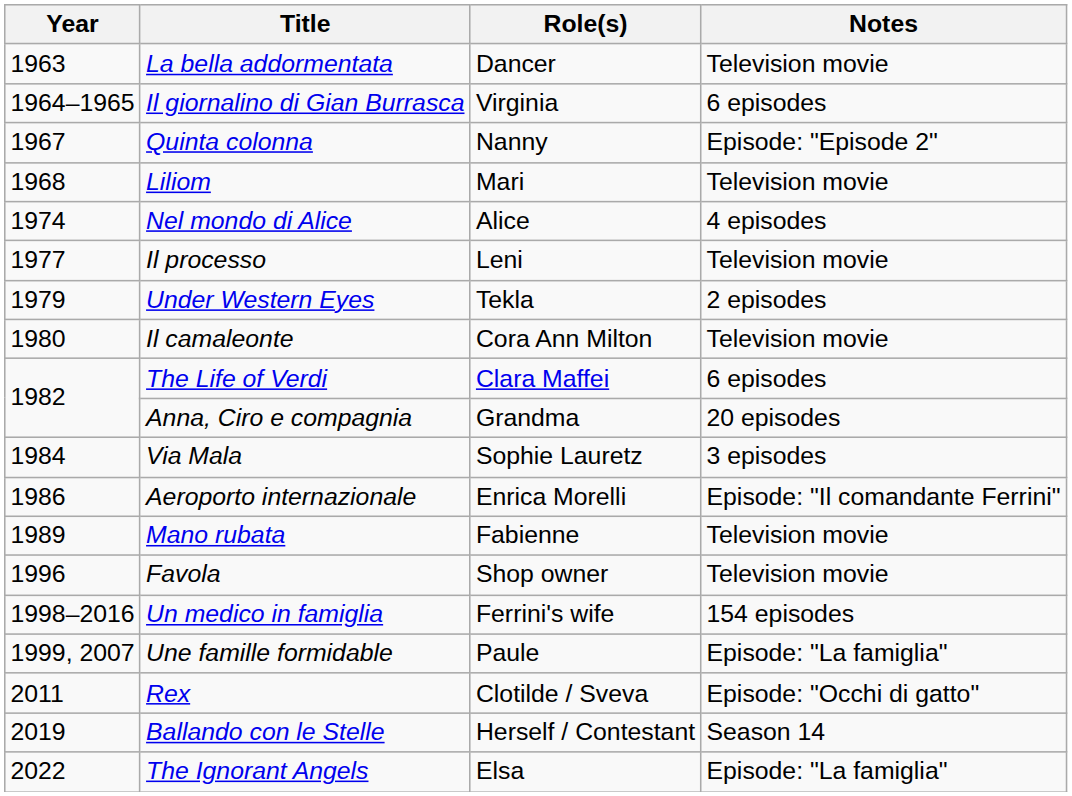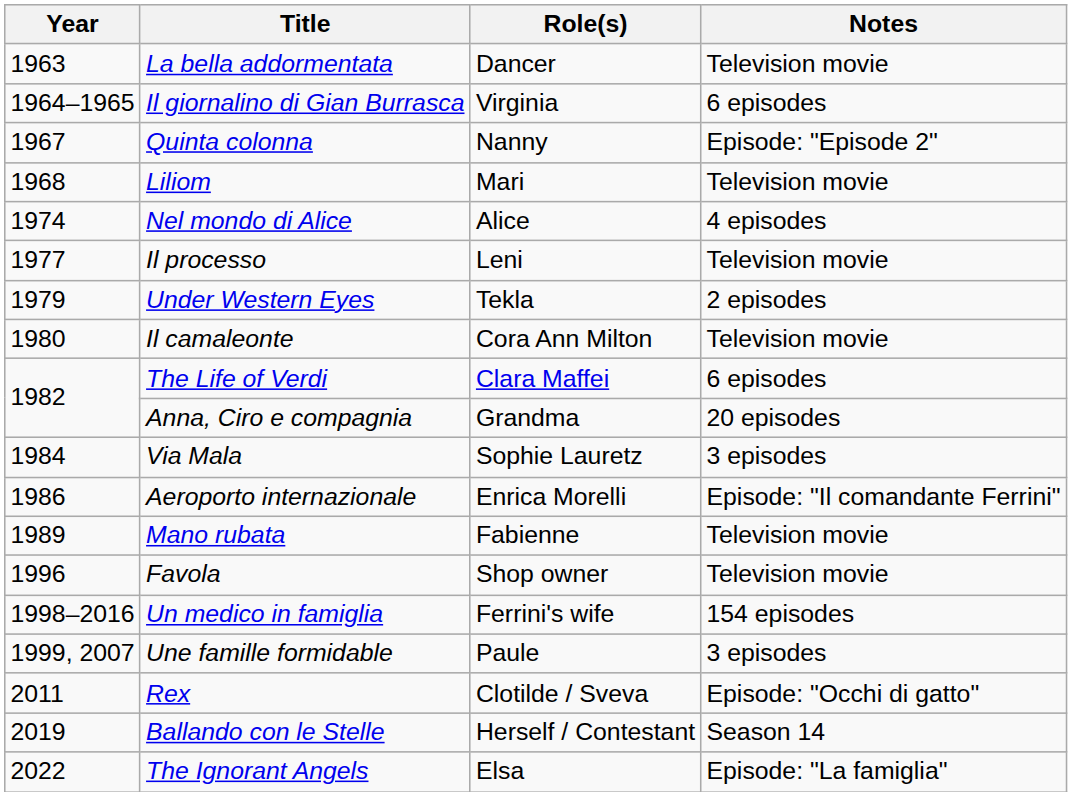Une famille formidable | Notes: Episode: "La famiglia" -> 3 episodes
